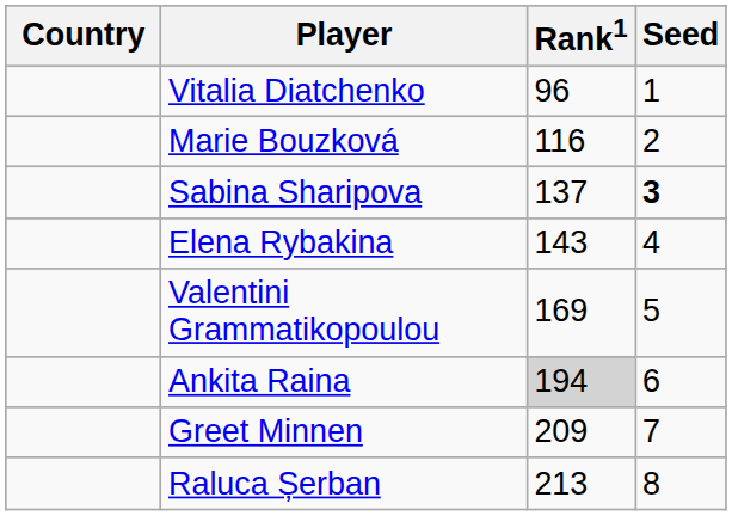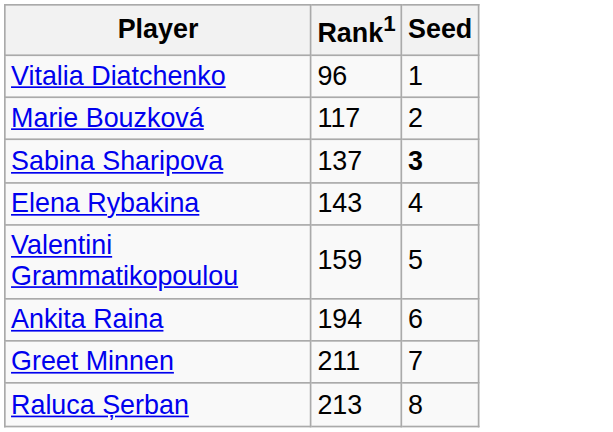- column: Country
Marie Bouzková | Rank1: 116 -> 117
Valentini Grammatikopoulou | Rank1: 169 -> 159
Ankita Raina | Rank1: lightgrey background -> no background
Greet Minnen | Rank1: 209 -> 211
